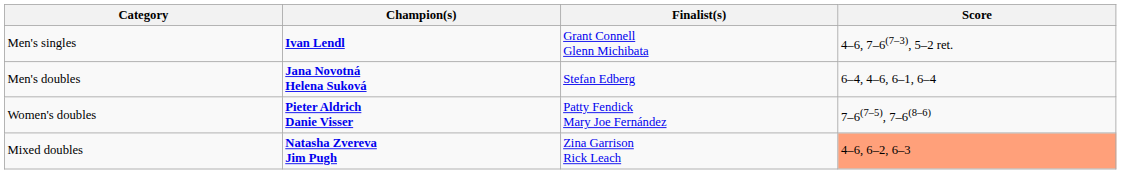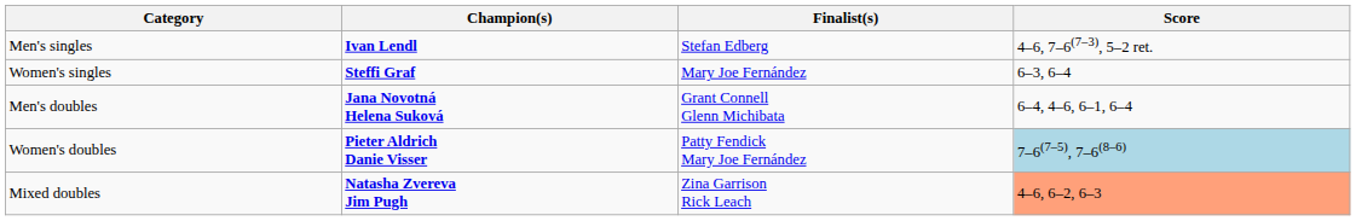Men's singles | Finalist(s): Grant Connell Glenn Michibata -> Stefan Edberg
+ row: Women's singles | Steffi Graf | Mary Joe Fernández | 6–3, 6–4
Men's doubles | Finalist(s): Stefan Edberg -> Grant Connell Glenn Michibata
Women's doubles | Score: no background -> lightblue background
